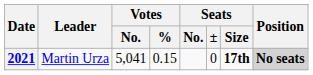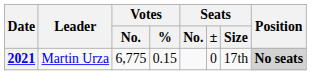2021 | Votes / No.: 5,041 -> 6,775
2021 | Seats / Size: bold -> normal
